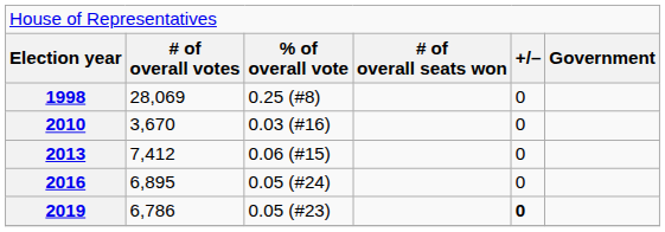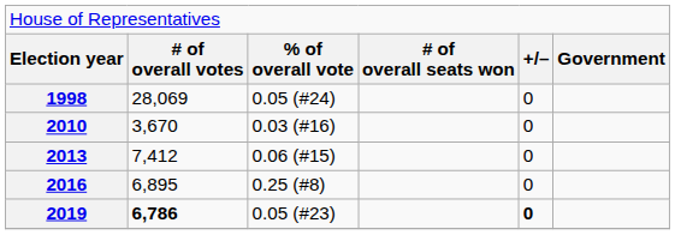1998 | column 3: 0.25 (#8) -> 0.05 (#24)
2016 | column 3: 0.05 (#24) -> 0.25 (#8)
2019 | column 2: normal -> bold
